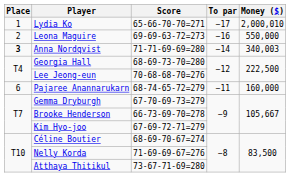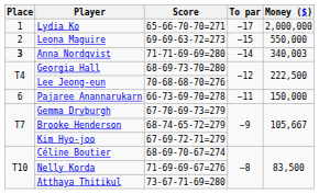Lydia Ko | Money ($): 2,000,010 -> 2,000,000
Leona Maguire | To par: −16 -> −15
Pajaree Anannarukarn | Score: 68-74-65-72=279 -> 66-73-69-70=278
Pajaree Anannarukarn | Money ($): 160,000 -> 150,000
Brooke Henderson | Score: 66-73-69-70=278 -> 68-74-65-72=279
